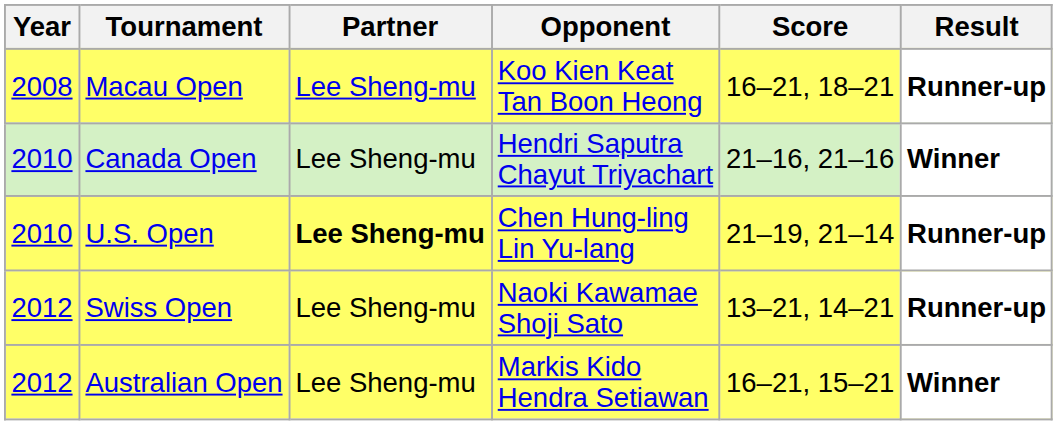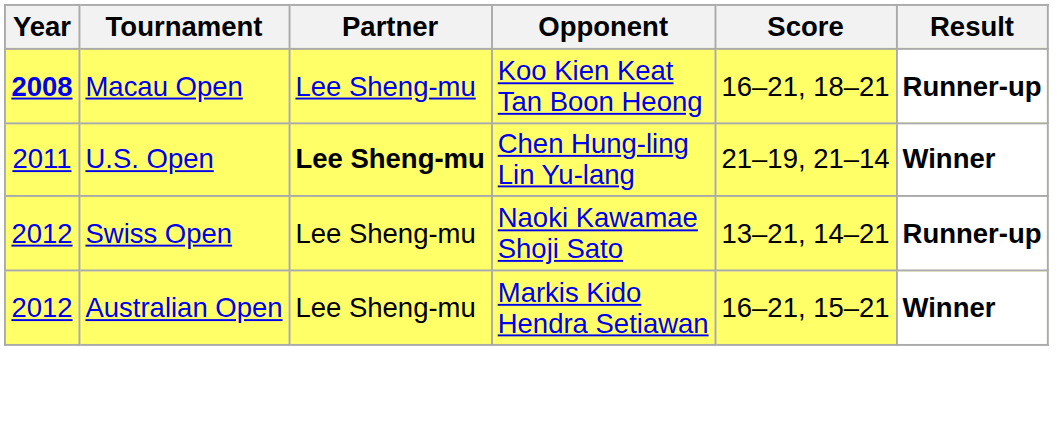Macau Open | Year: normal -> bold
- row: 2010 | Canada Open | Lee Sheng-mu | Hendri Saputra Chayut Triyachart | 21–16, 21–16 | Winner
U.S. Open | Year: 2010 -> 2011
U.S. Open | Result: Runner-up -> Winner
